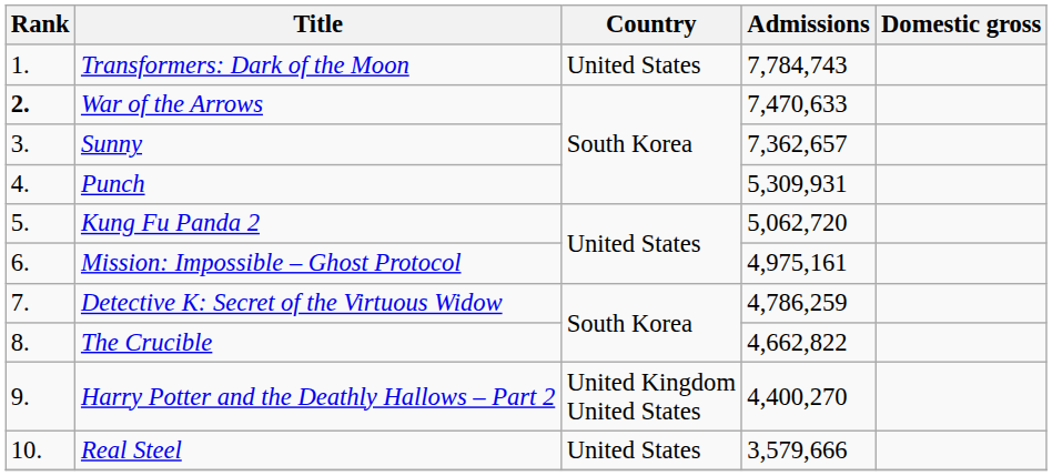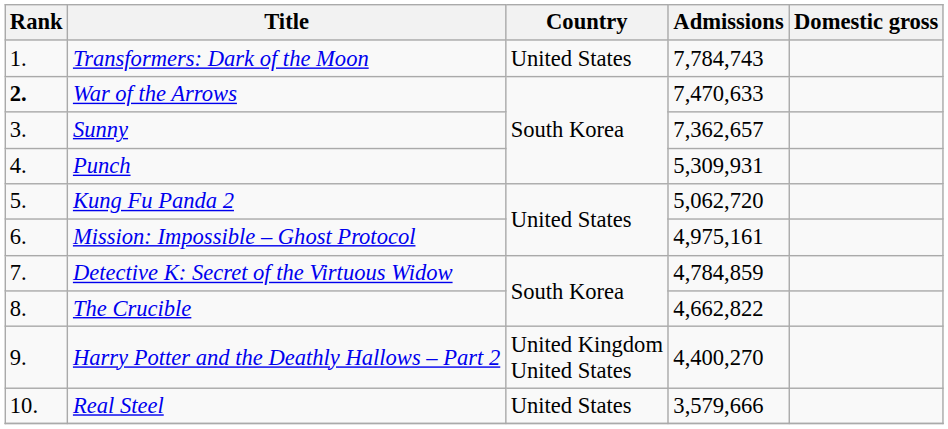Detective K: Secret of the Virtuous Widow | Admissions: 4,786,259 -> 4,784,859
